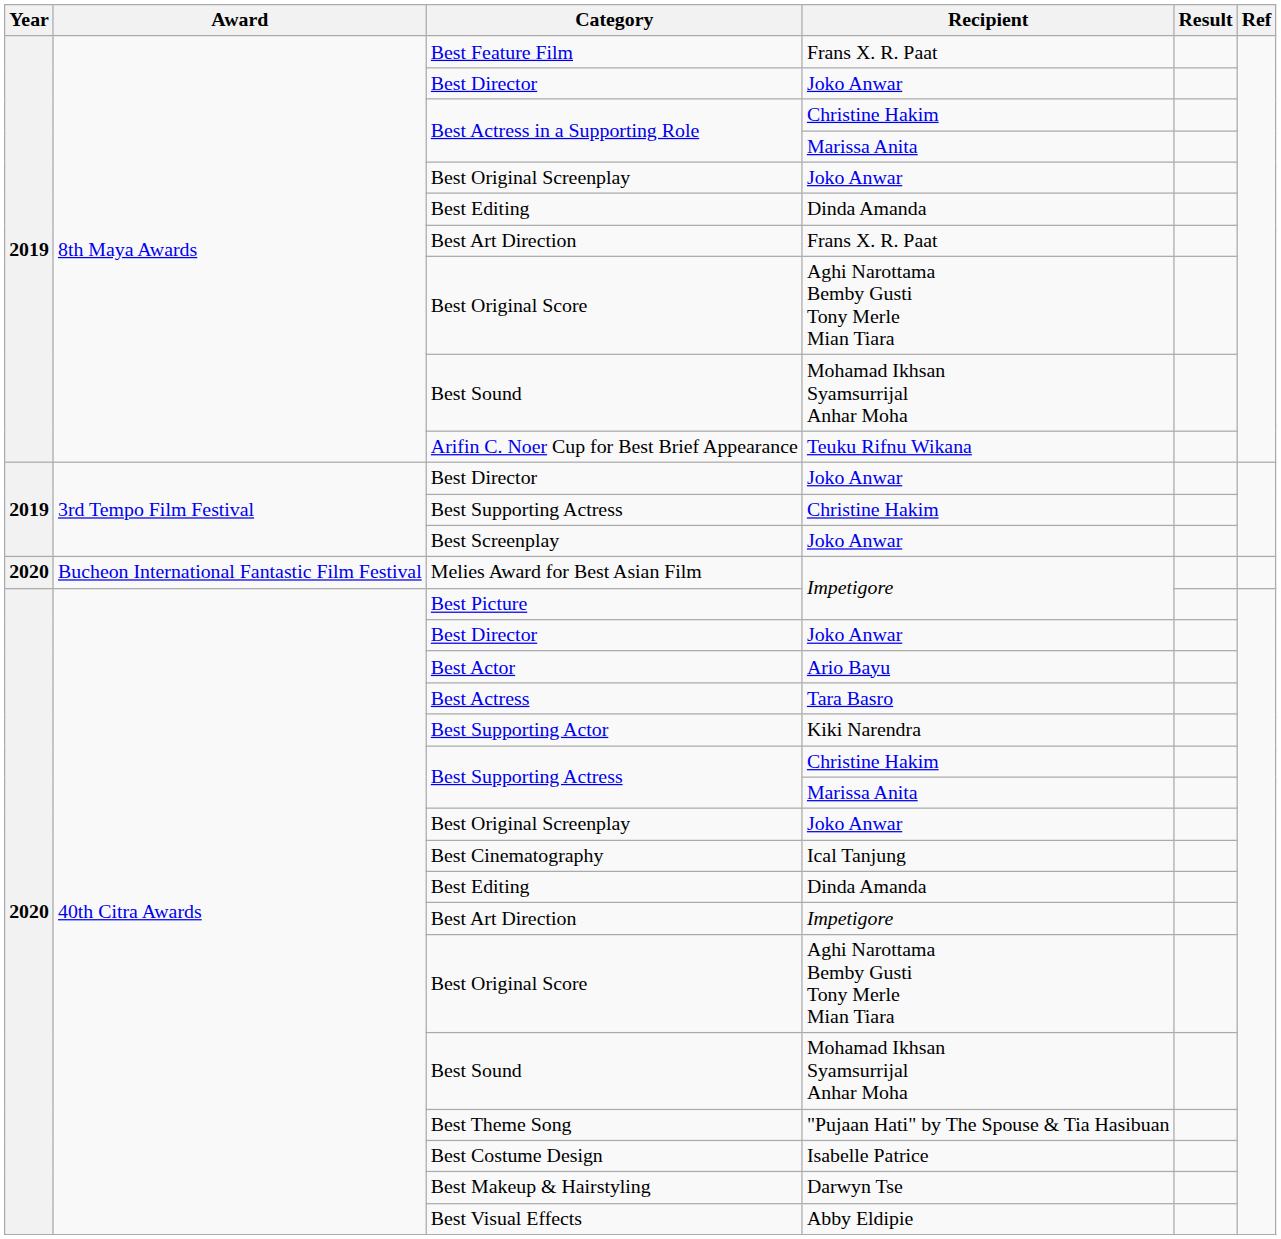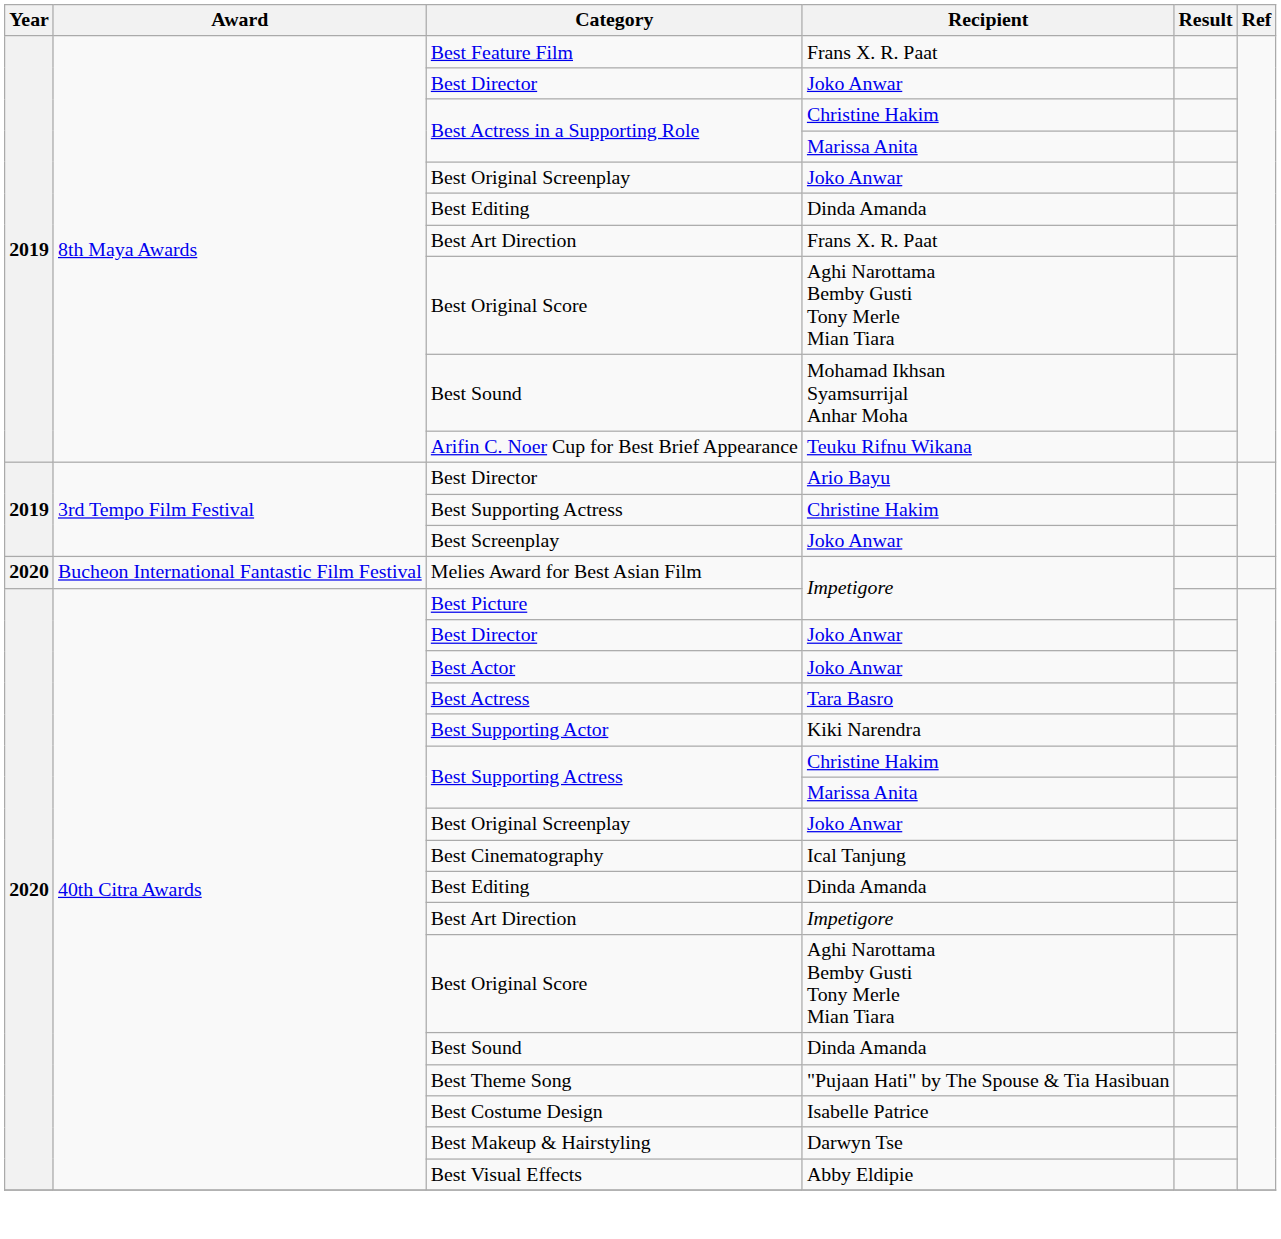3rd Tempo Film Festival / Best Director | Recipient: Joko Anwar -> Ario Bayu
Best Actor | Recipient: Ario Bayu -> Joko Anwar
40th Citra Awards / Best Sound | Recipient: Mohamad Ikhsan Syamsurrijal Anhar Moha -> Dinda Amanda
